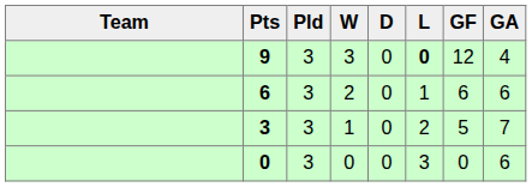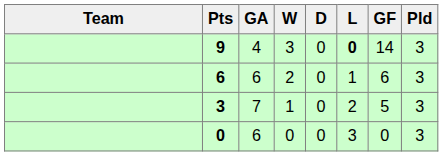columns swapped: Pld <-> GA
9 | GF: 12 -> 14
